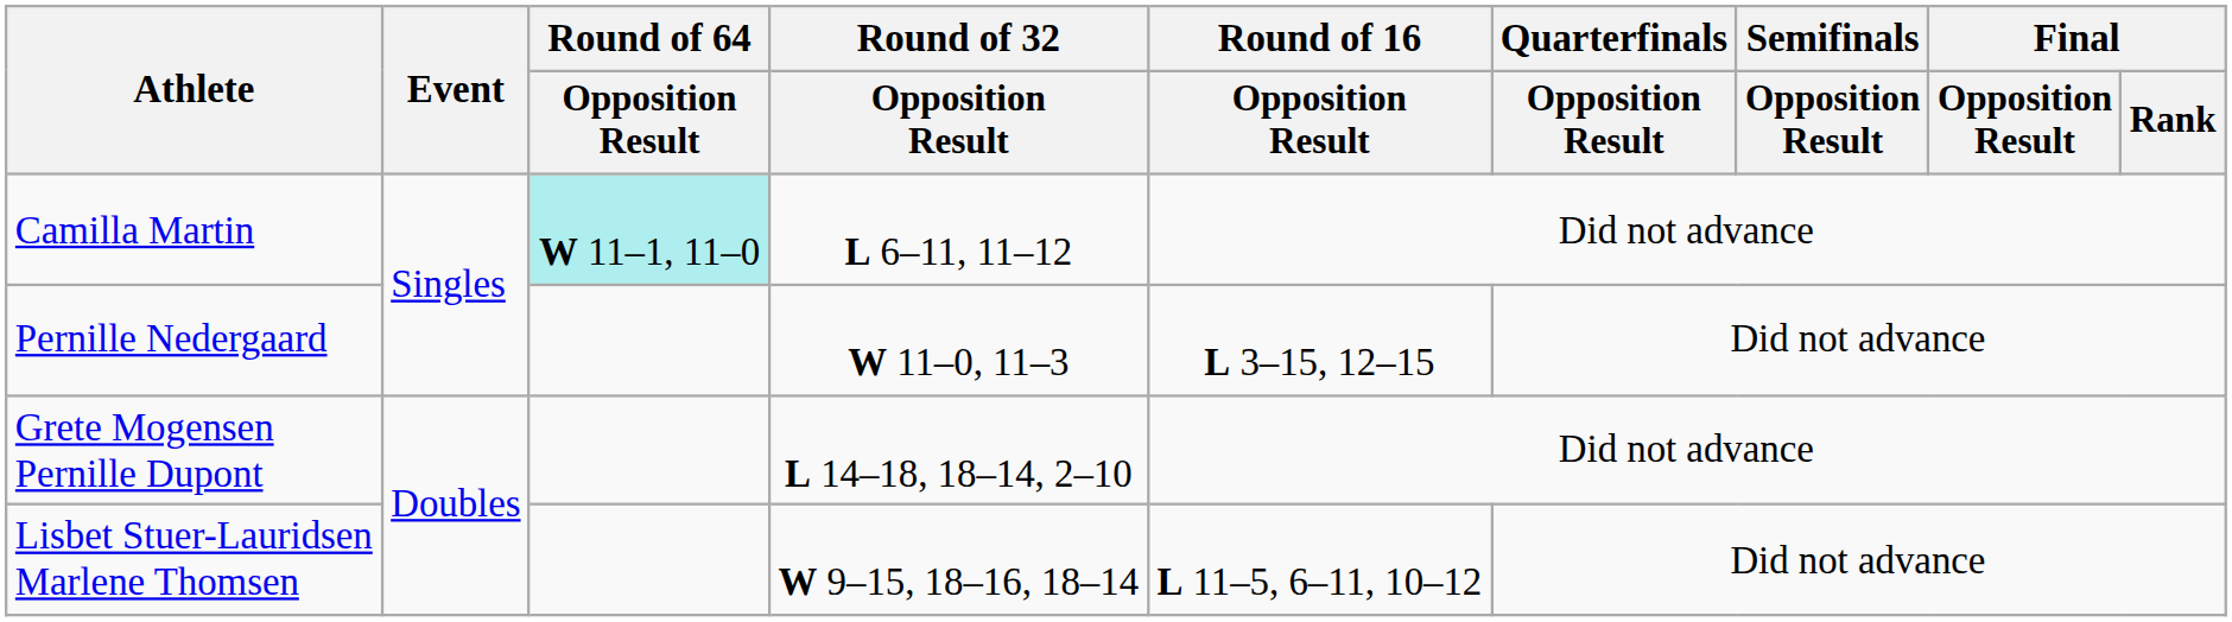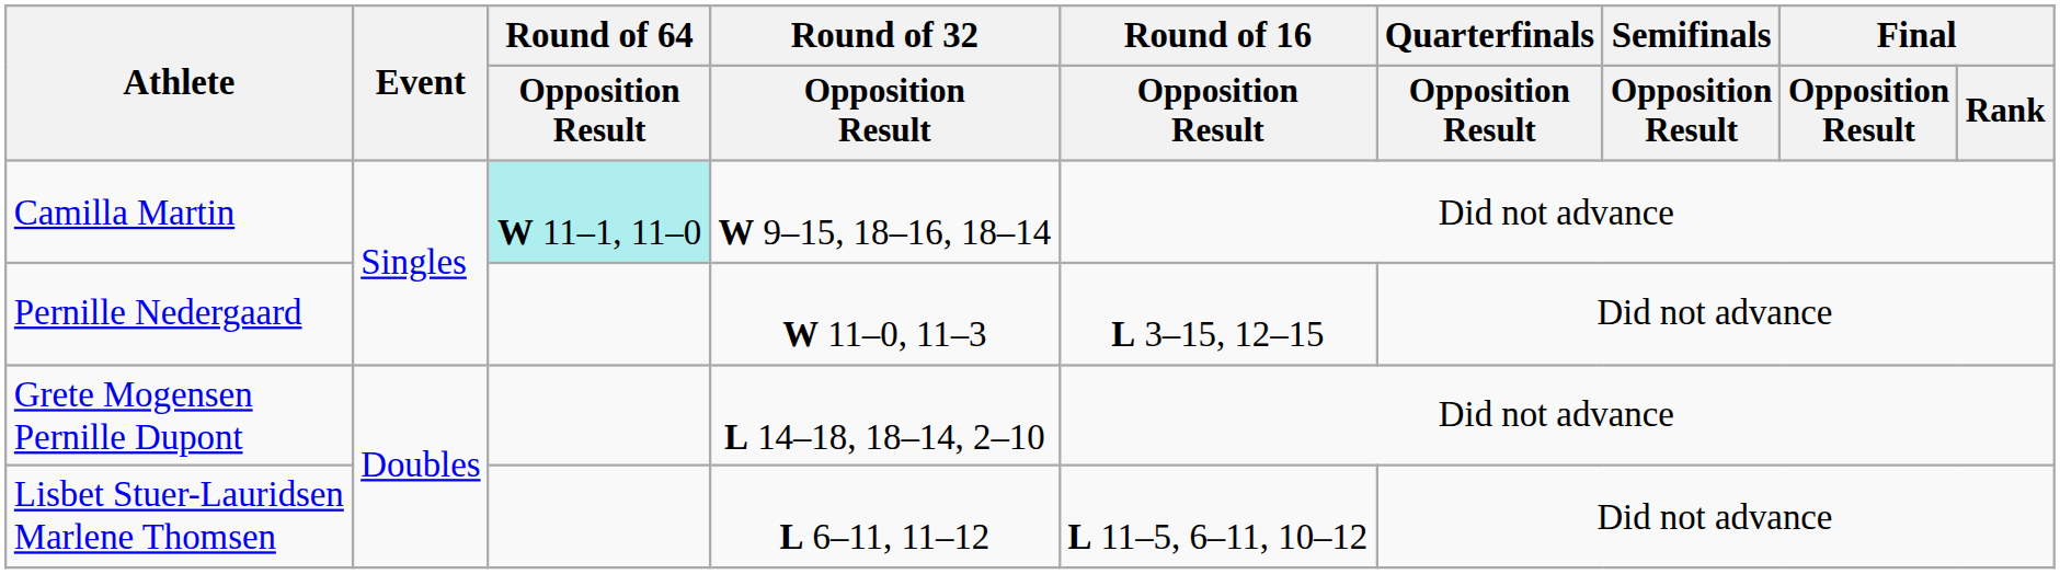Camilla Martin | Round of 32 / Opposition Result: L 6–11, 11–12 -> W 9–15, 18–16, 18–14
Lisbet Stuer-Lauridsen Marlene Thomsen | Round of 32 / Opposition Result: W 9–15, 18–16, 18–14 -> L 6–11, 11–12
